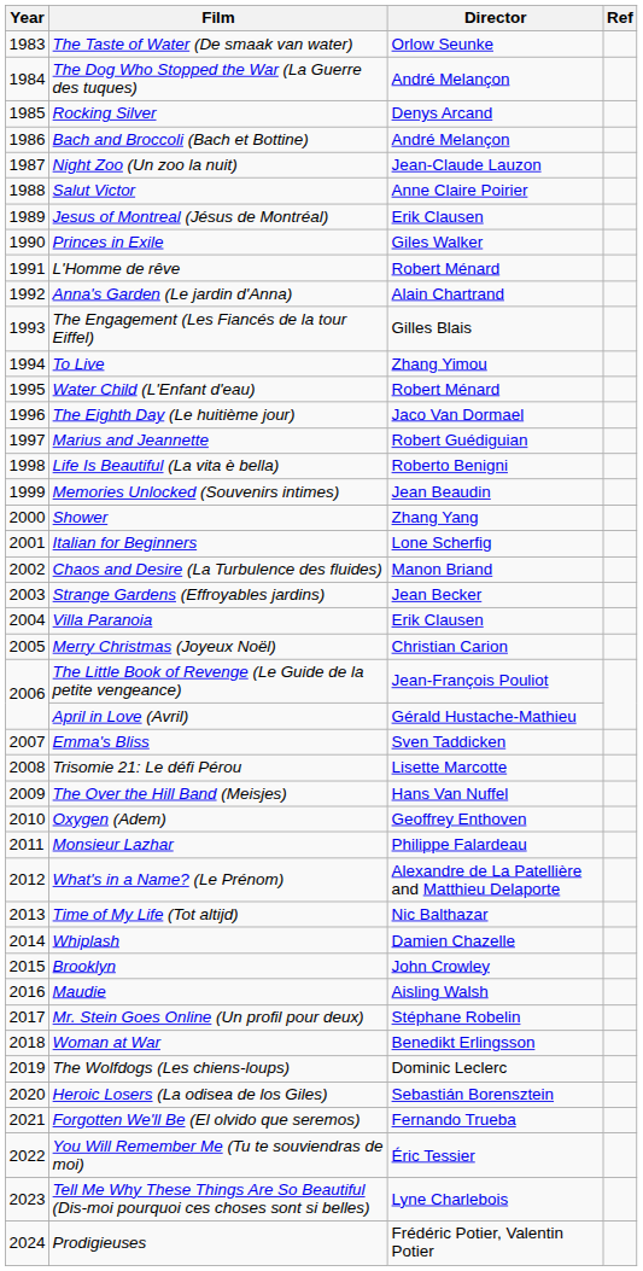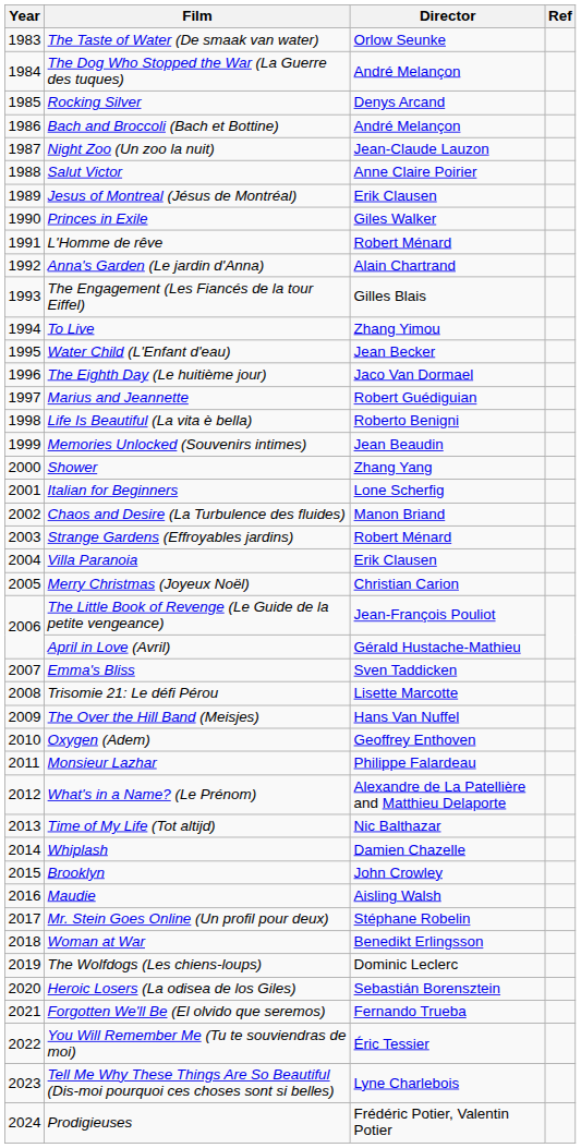Water Child (L'Enfant d'eau) | Director: Robert Ménard -> Jean Becker
Strange Gardens (Effroyables jardins) | Director: Jean Becker -> Robert Ménard
